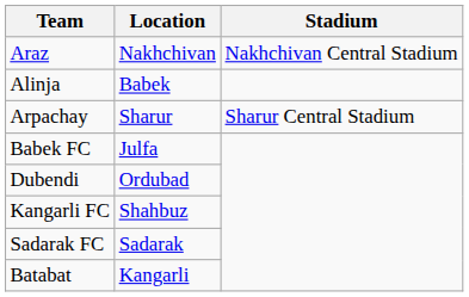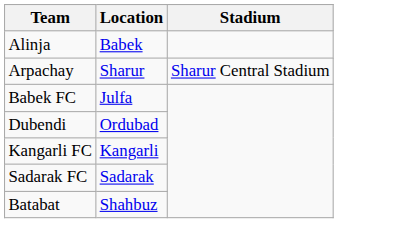- row: Araz | Nakhchivan | Nakhchivan Central Stadium
Kangarli FC | Location: Shahbuz -> Kangarli
Batabat | Location: Kangarli -> Shahbuz
